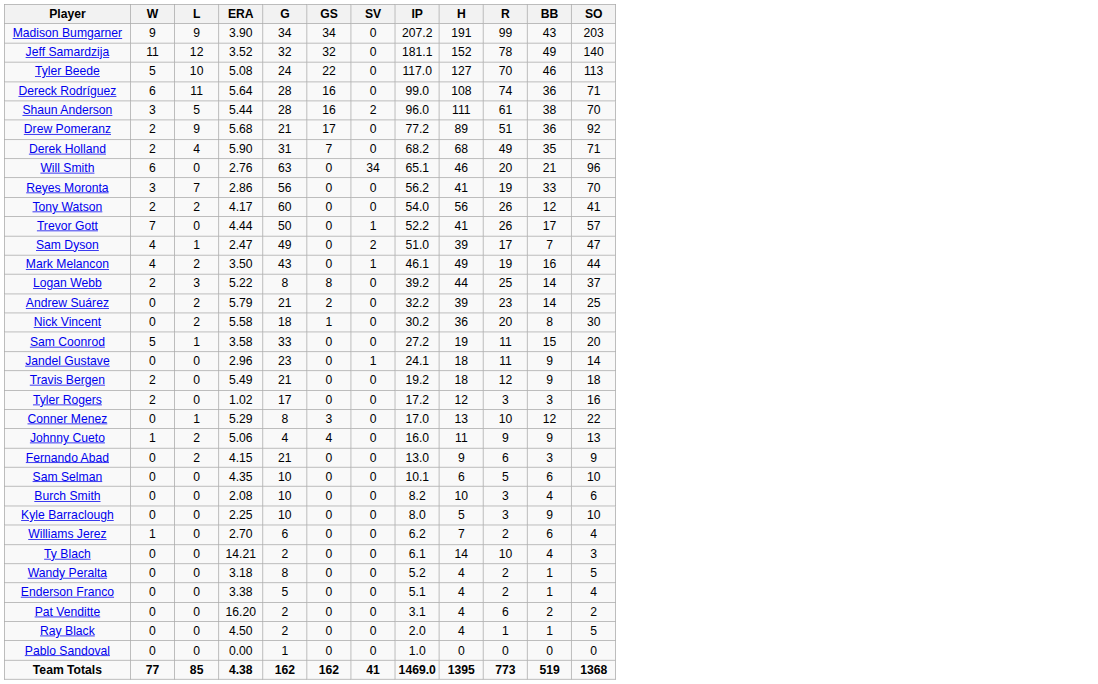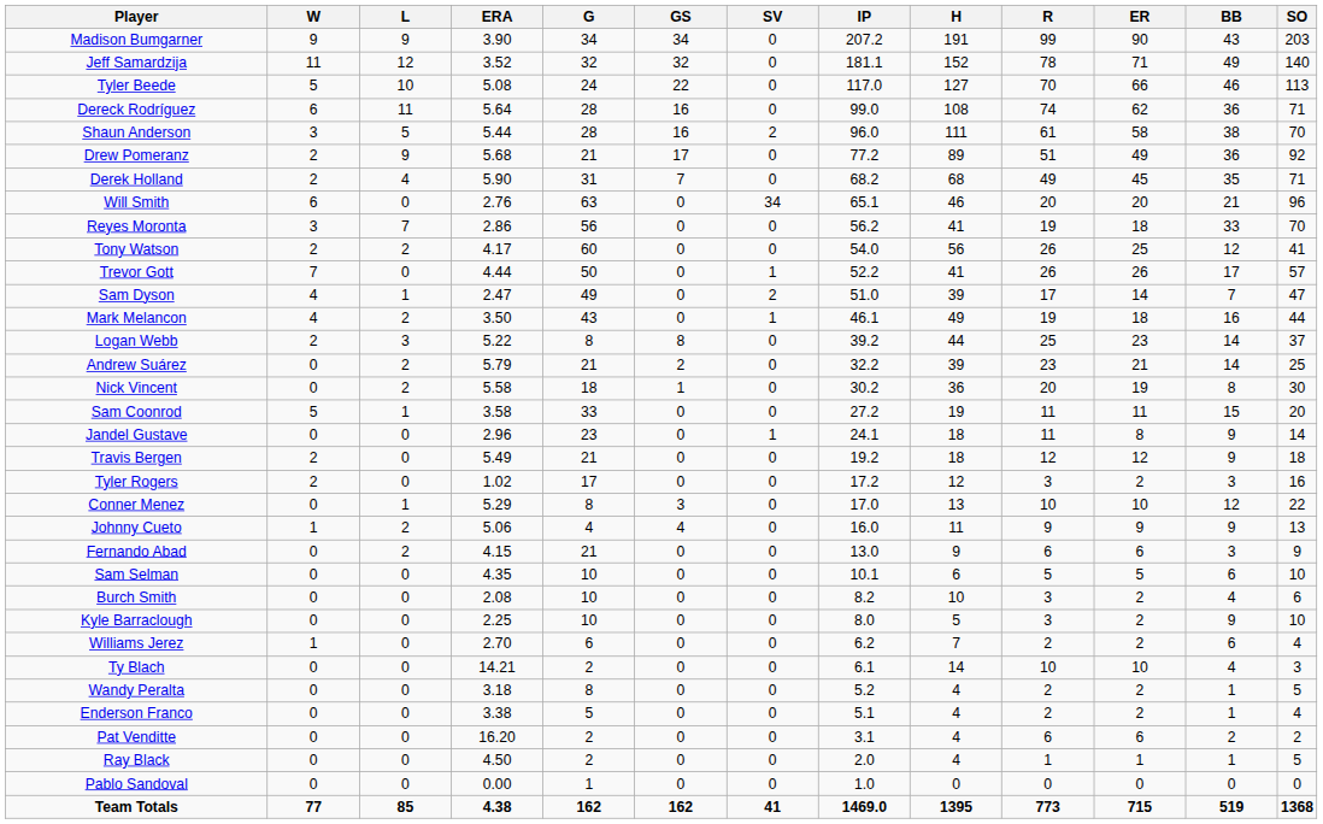+ column: ER | 90 | 71 | 66 | 62 | 58 | 49 | 45 | 20 | 18 | 25 | 26 | 14 | 18 | 23 | 21 | 19 | 11 | 8 | 12 | 2 | 10 | 9 | 6 | 5 | 2 | 2 | 2 | 10 | 2 | 2 | 6 | 1 | 0 | 715
